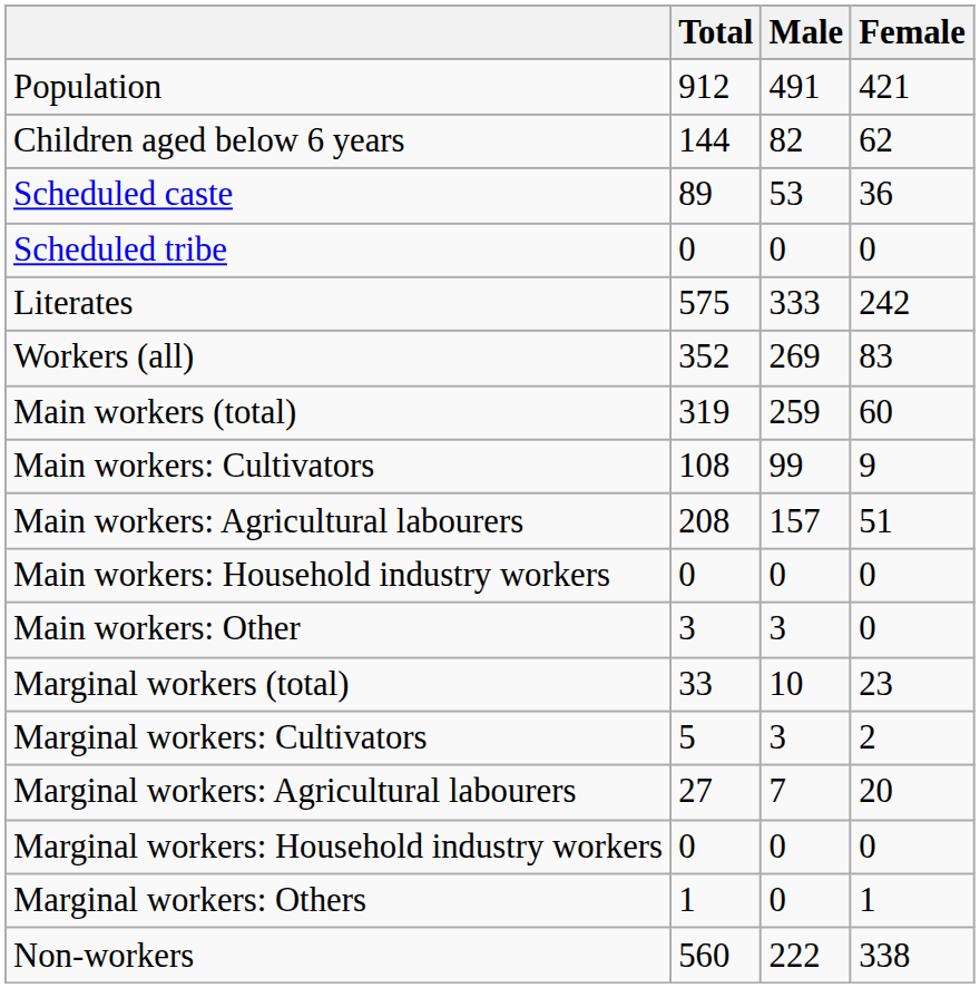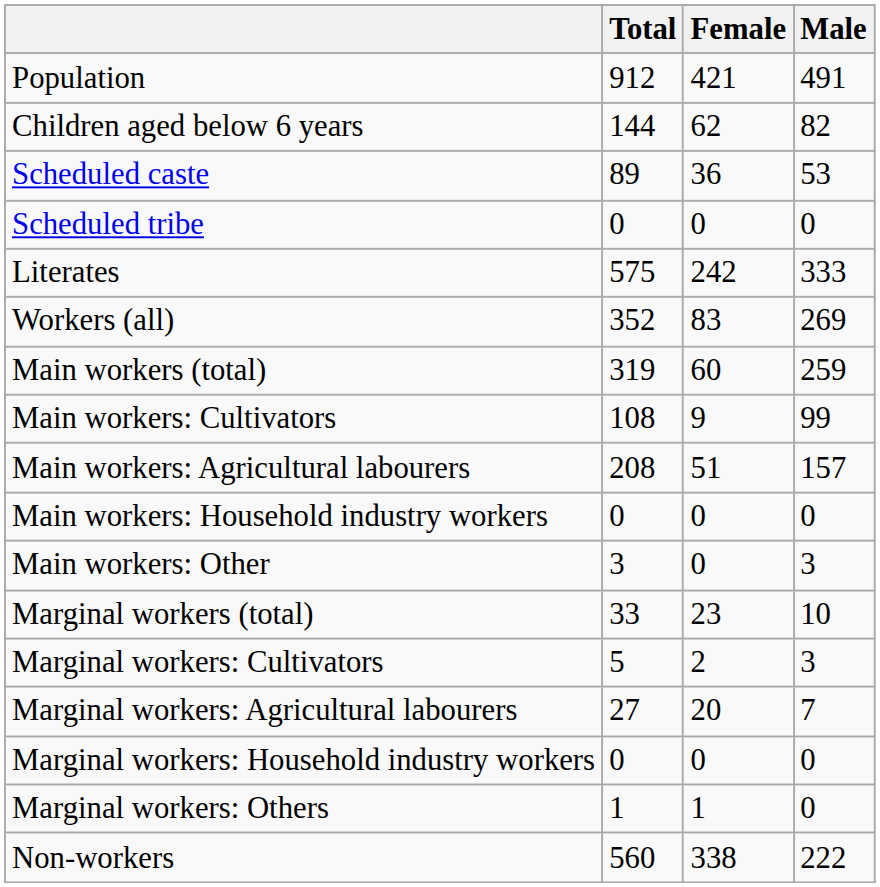columns swapped: Male <-> Female
